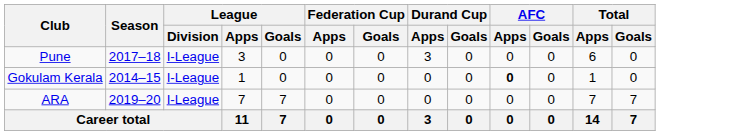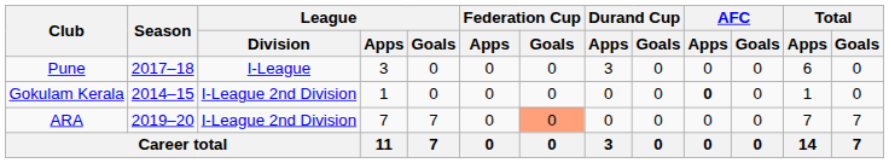Gokulam Kerala | League / Division: I-League -> I-League 2nd Division
ARA | League / Division: I-League -> I-League 2nd Division
ARA | Federation Cup / Goals: no background -> lightsalmon background
